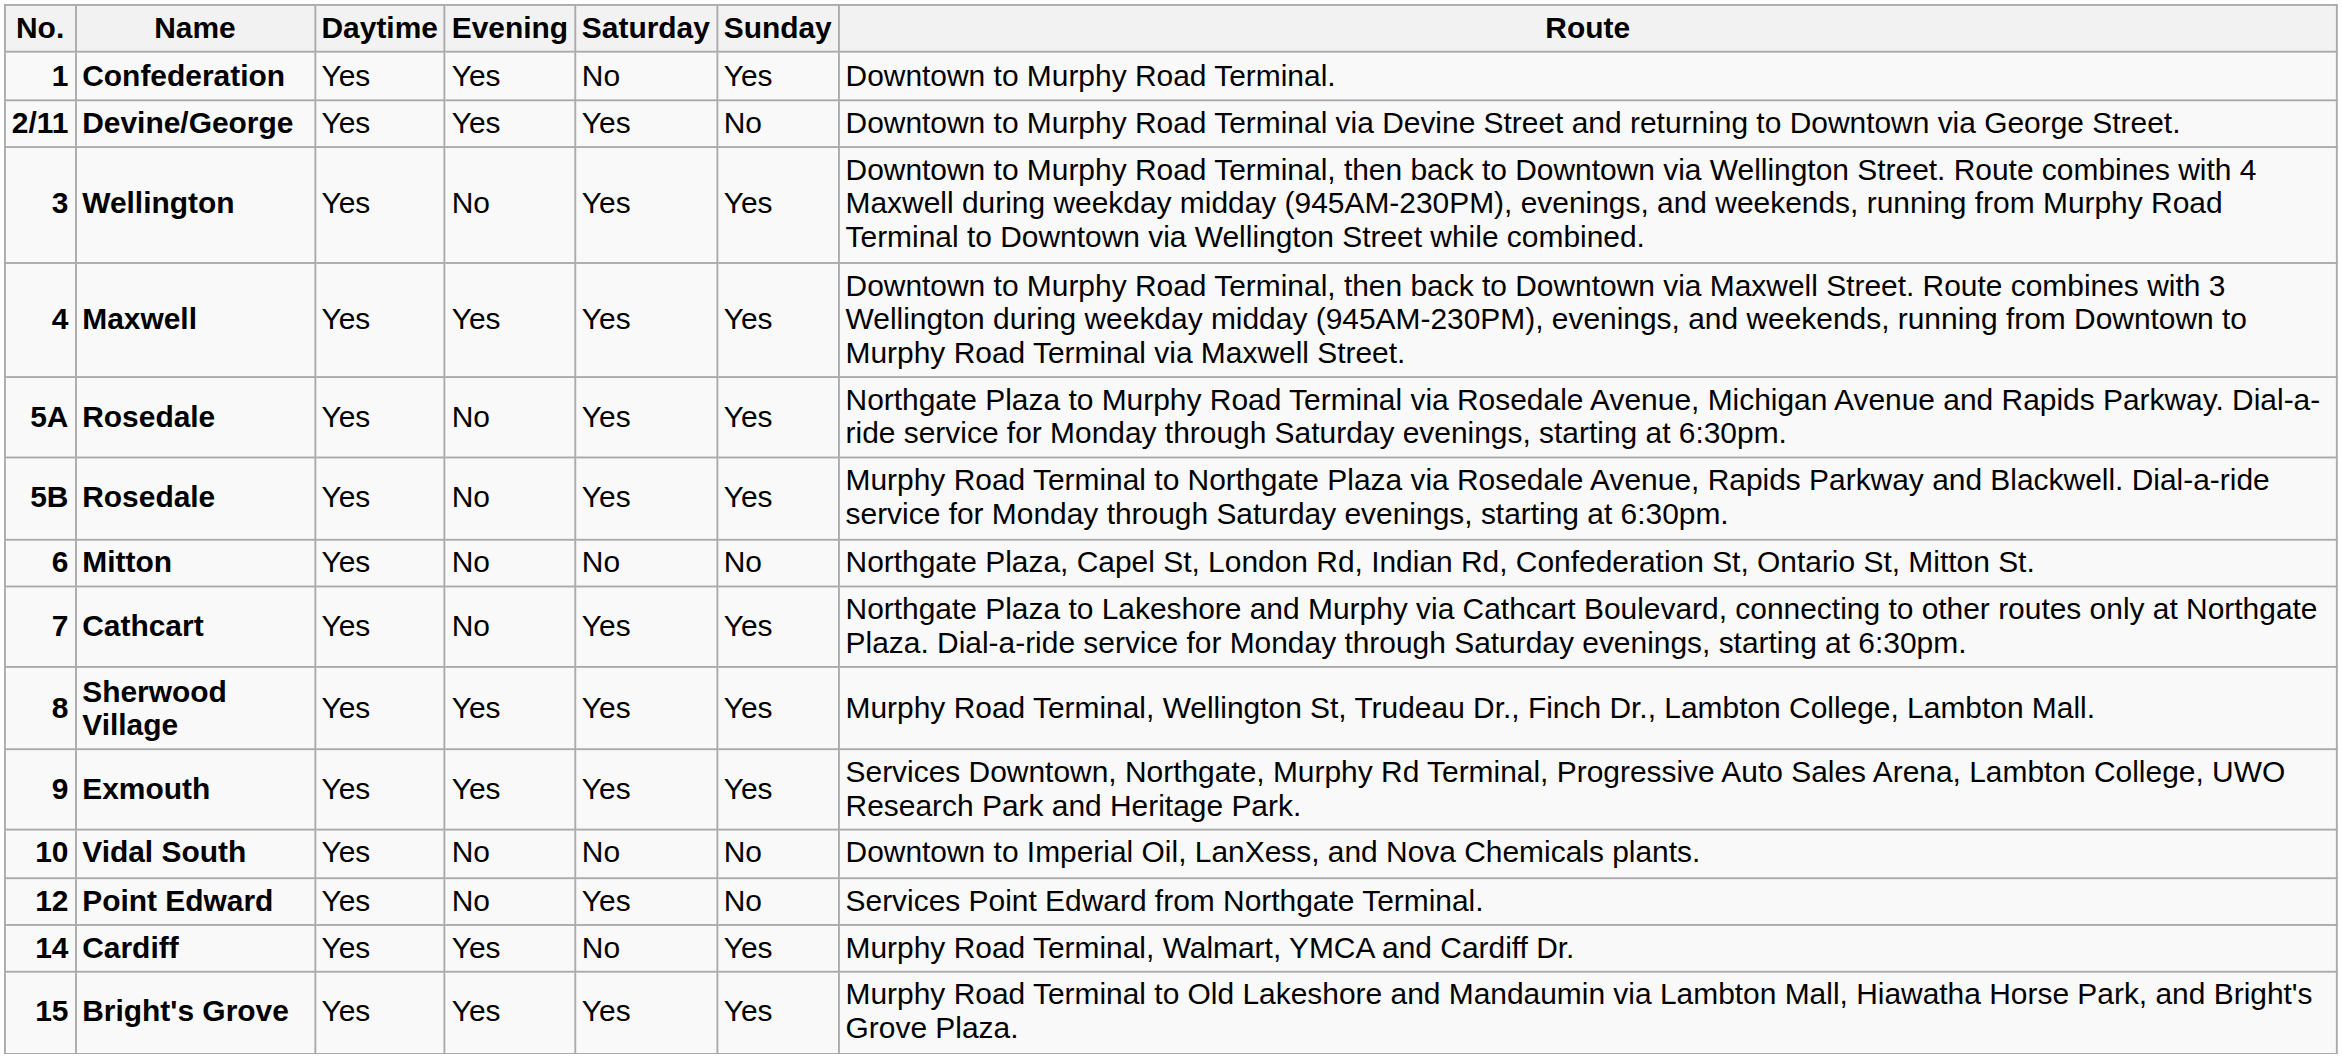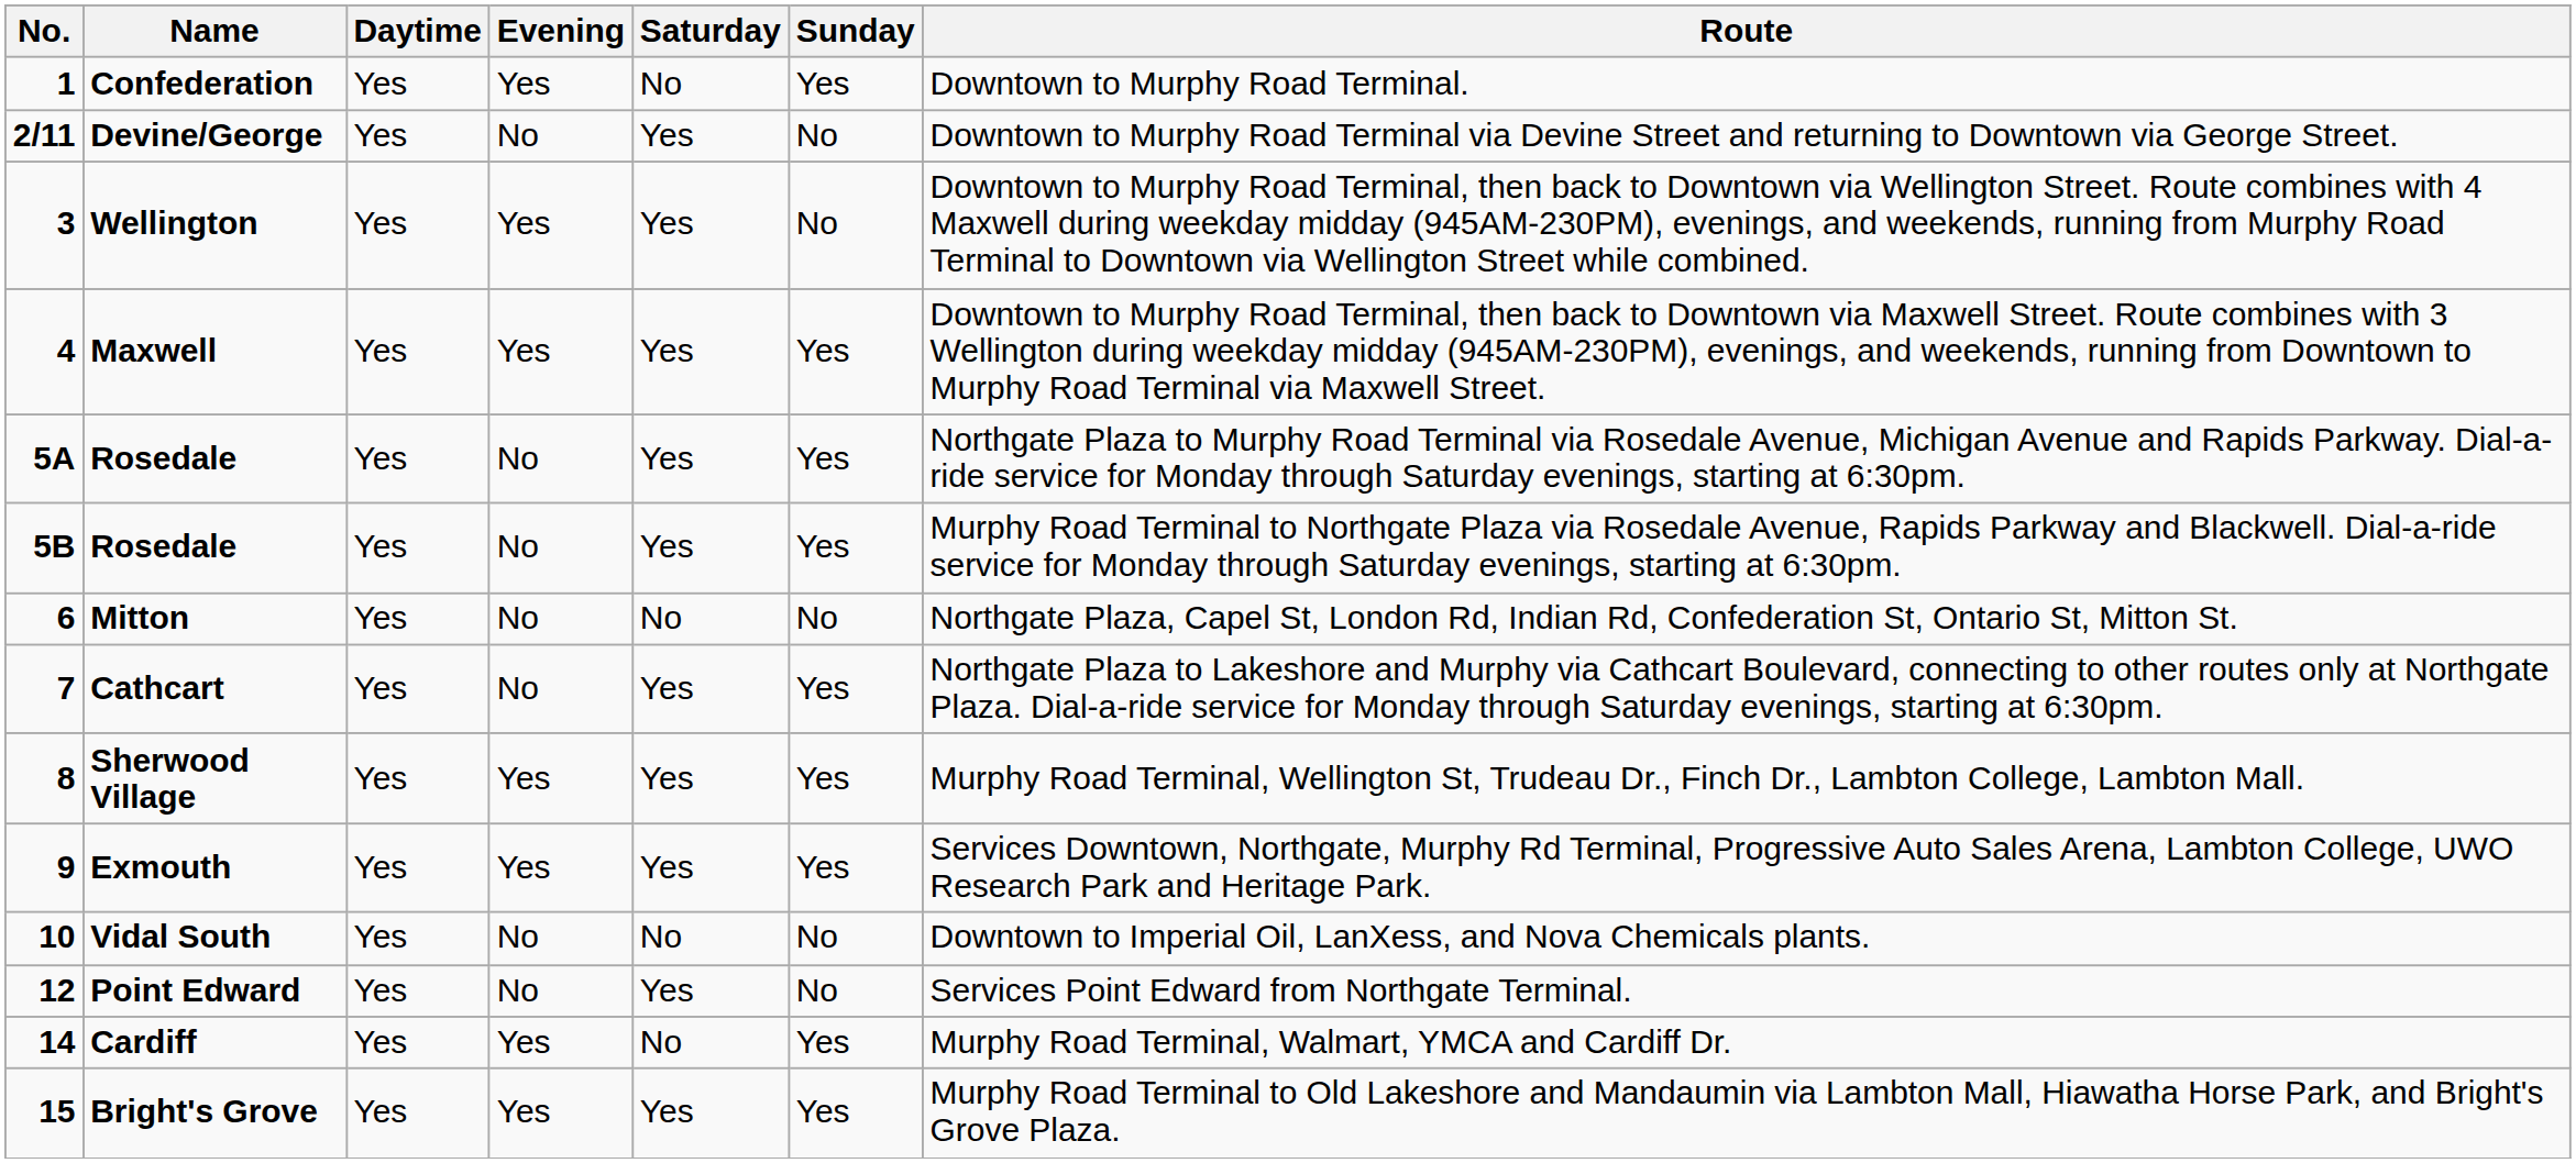Devine/George | Evening: Yes -> No
Wellington | Evening: No -> Yes
Wellington | Sunday: Yes -> No
